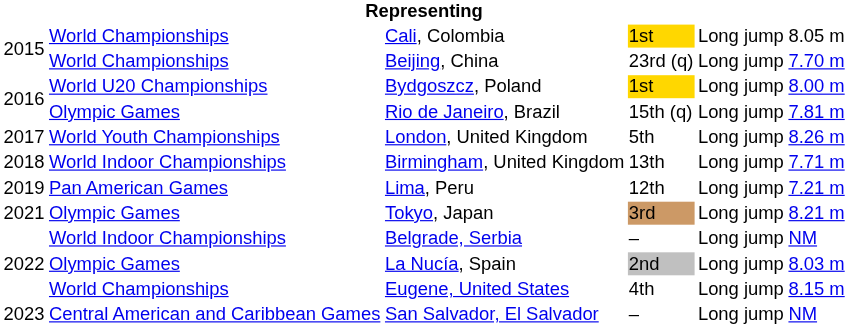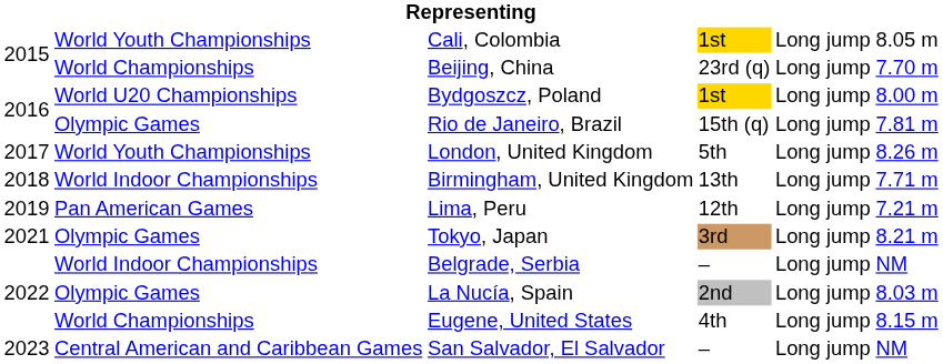Cali, Colombia | column 2: World Championships -> World Youth Championships
